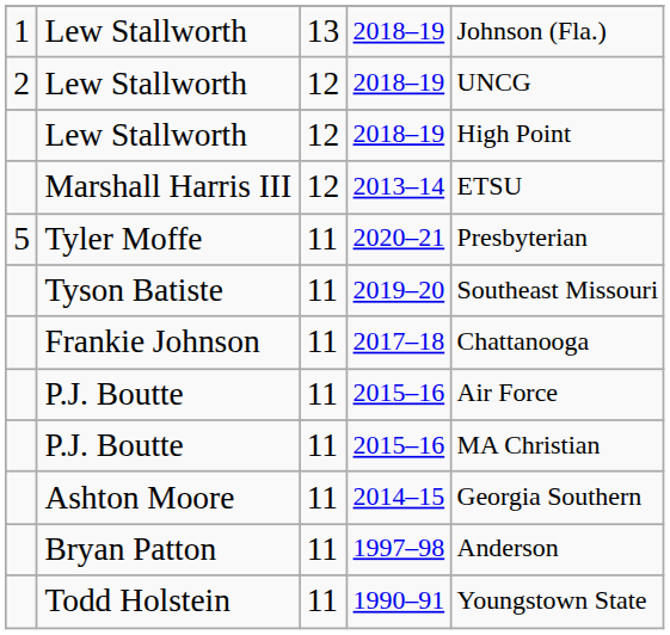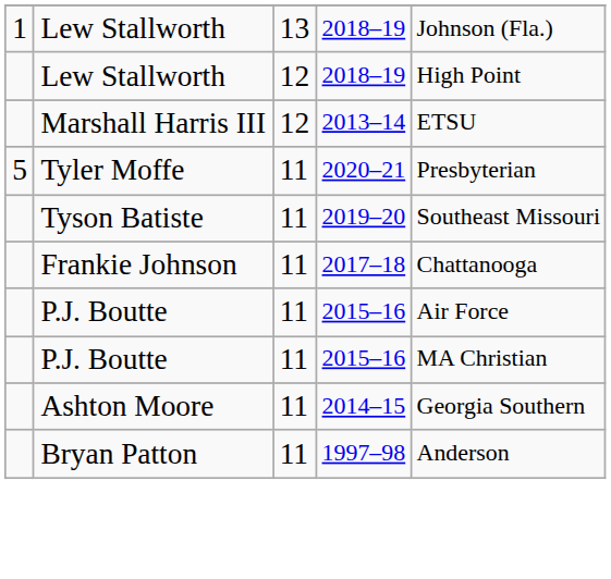- row: 2 | Lew Stallworth | 12 | 2018–19 | UNCG
- row: Todd Holstein | 11 | 1990–91 | Youngstown State
